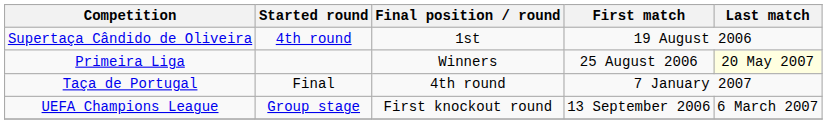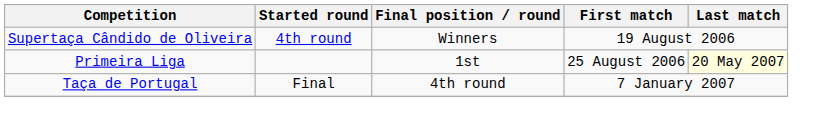Supertaça Cândido de Oliveira | Final position / round: 1st -> Winners
Primeira Liga | Final position / round: Winners -> 1st
- row: UEFA Champions League | Group stage | First knockout round | 13 September 2006 | 6 March 2007
